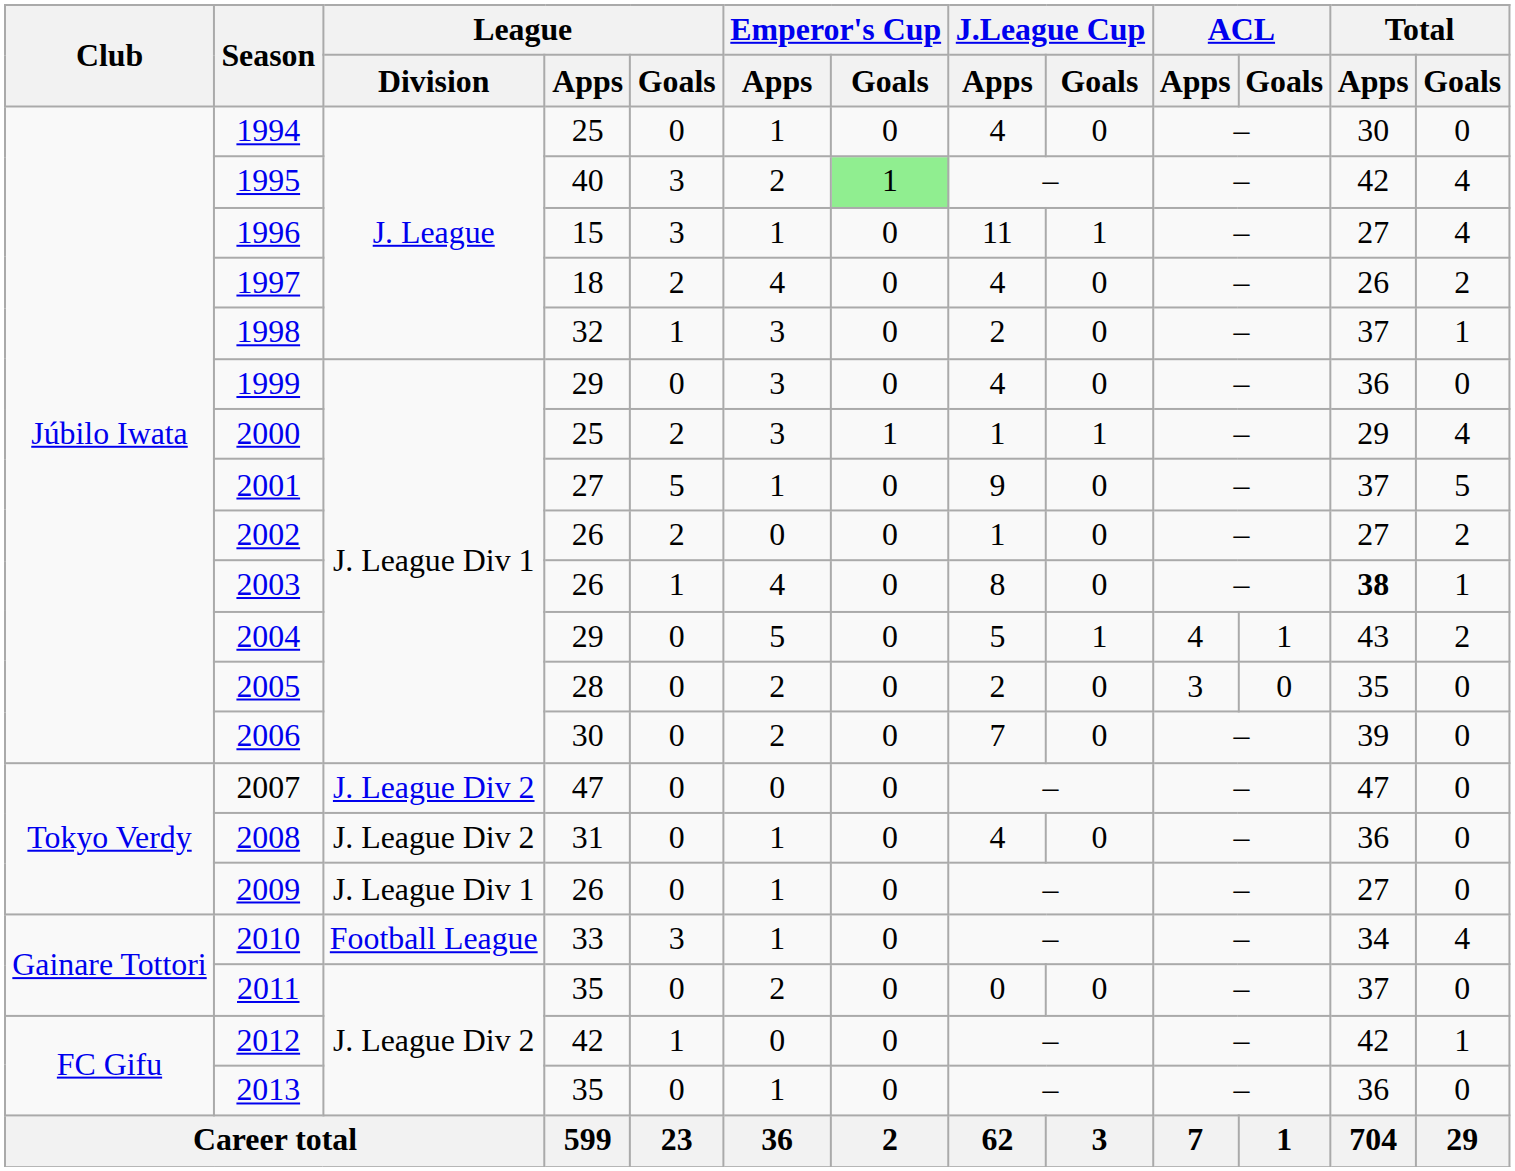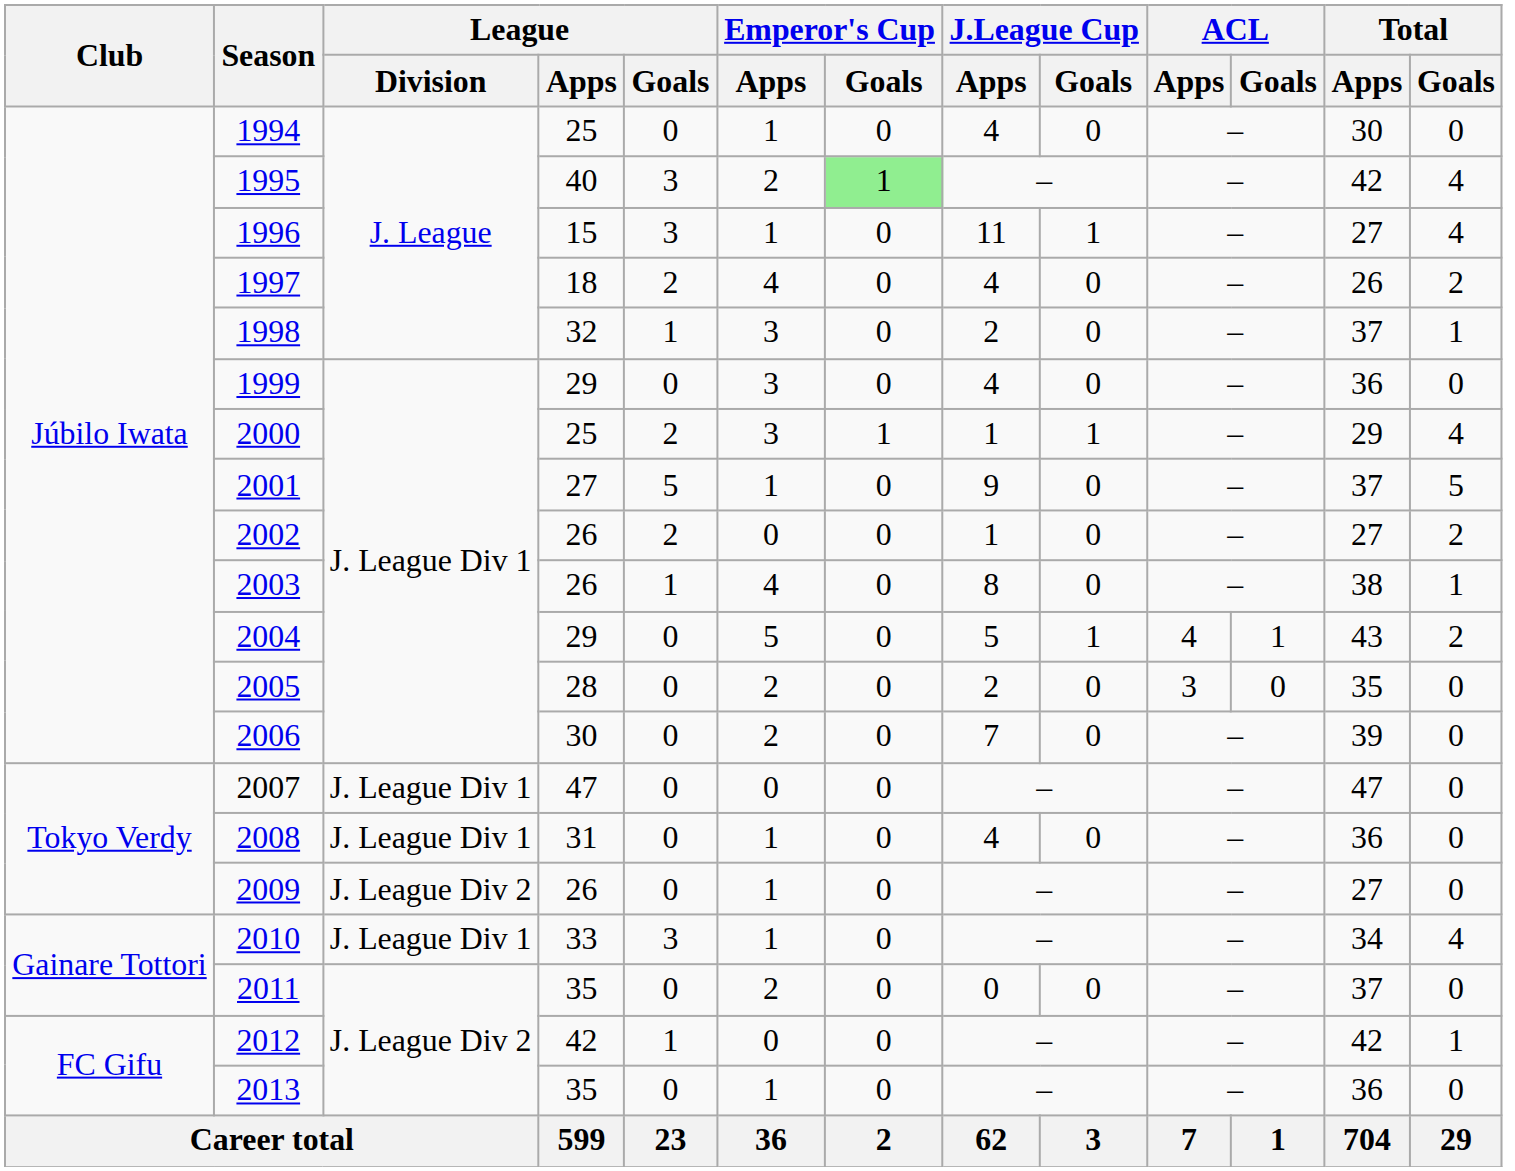2003 | Total / Apps: bold -> normal
2007 | League / Division: J. League Div 2 -> J. League Div 1
2008 | League / Division: J. League Div 2 -> J. League Div 1
2009 | League / Division: J. League Div 1 -> J. League Div 2
2010 | League / Division: Football League -> J. League Div 1
